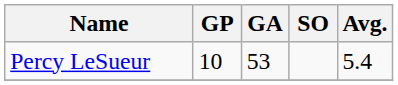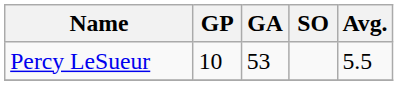Percy LeSueur | Avg.: 5.4 -> 5.5
